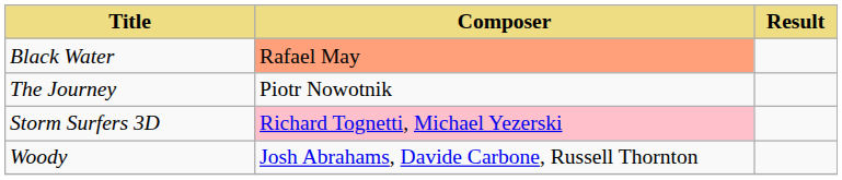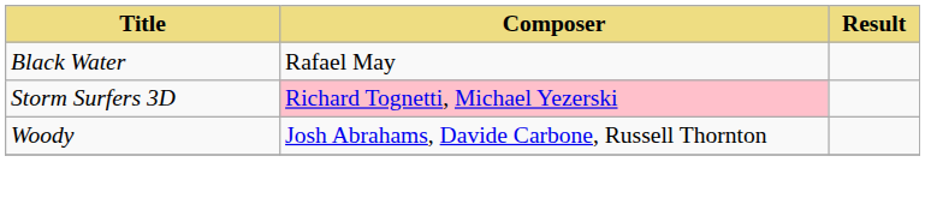Black Water | Composer: lightsalmon background -> no background
- row: The Journey | Piotr Nowotnik
